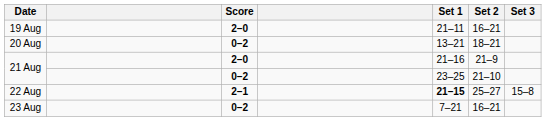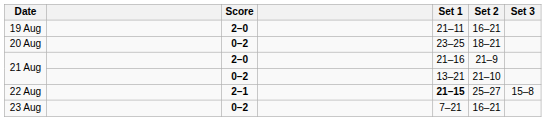20 Aug | Set 1: 13–21 -> 23–25
21 Aug / 0–2 | Set 1: 23–25 -> 13–21
